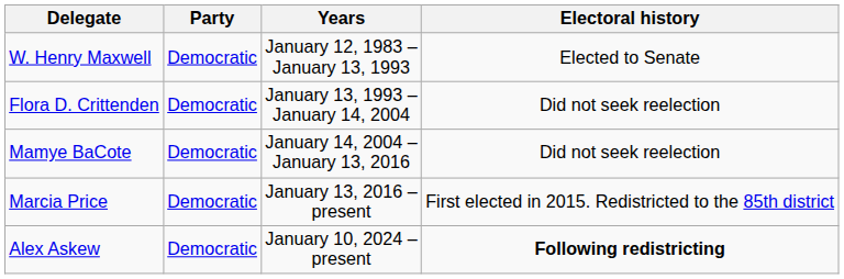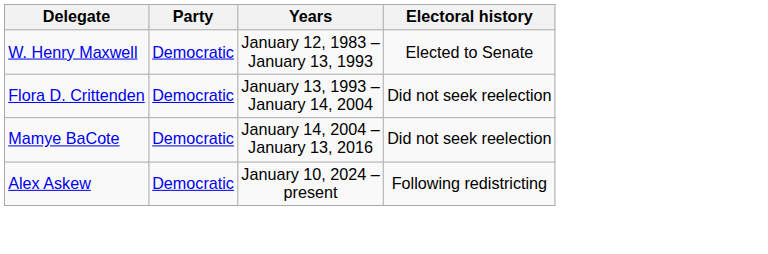- row: Marcia Price | Democratic | January 13, 2016 – present | First elected in 2015. Redistricted to the 85th district
Alex Askew | Electoral history: bold -> normal
